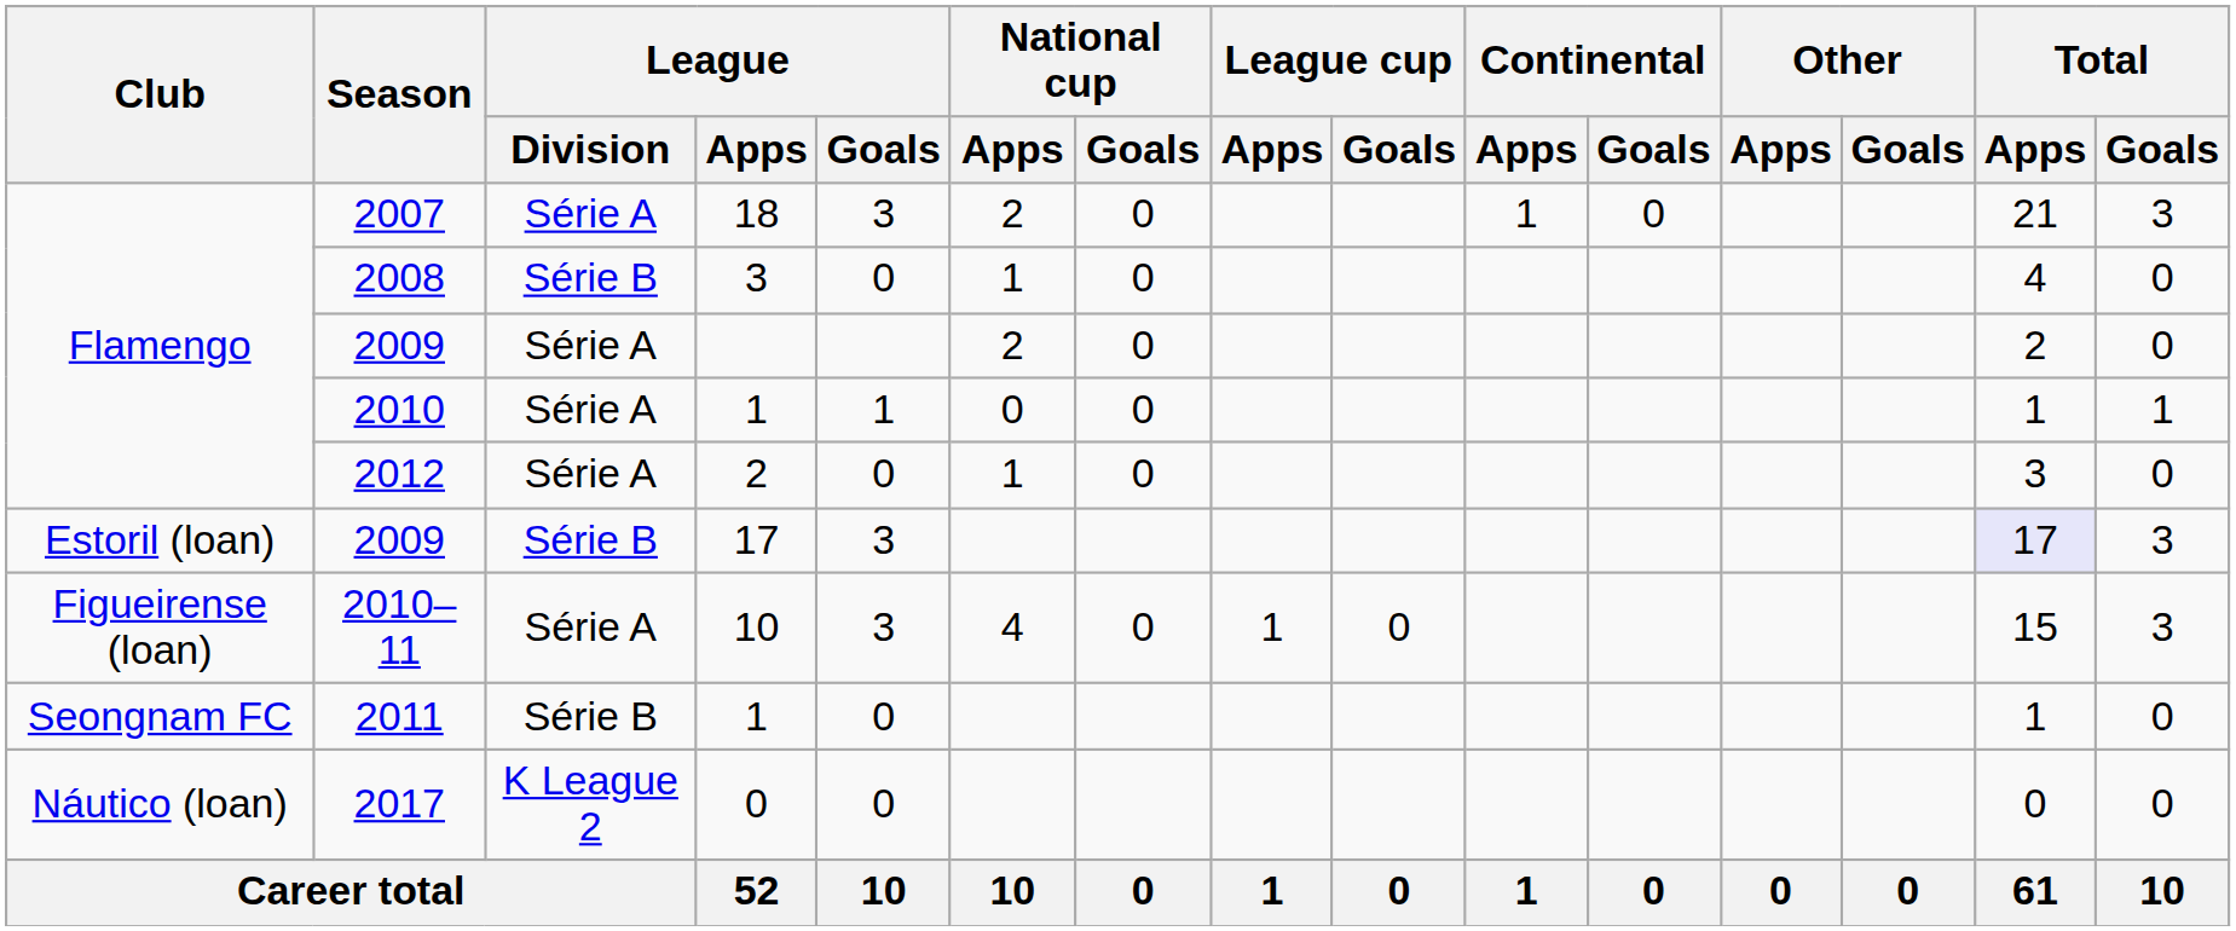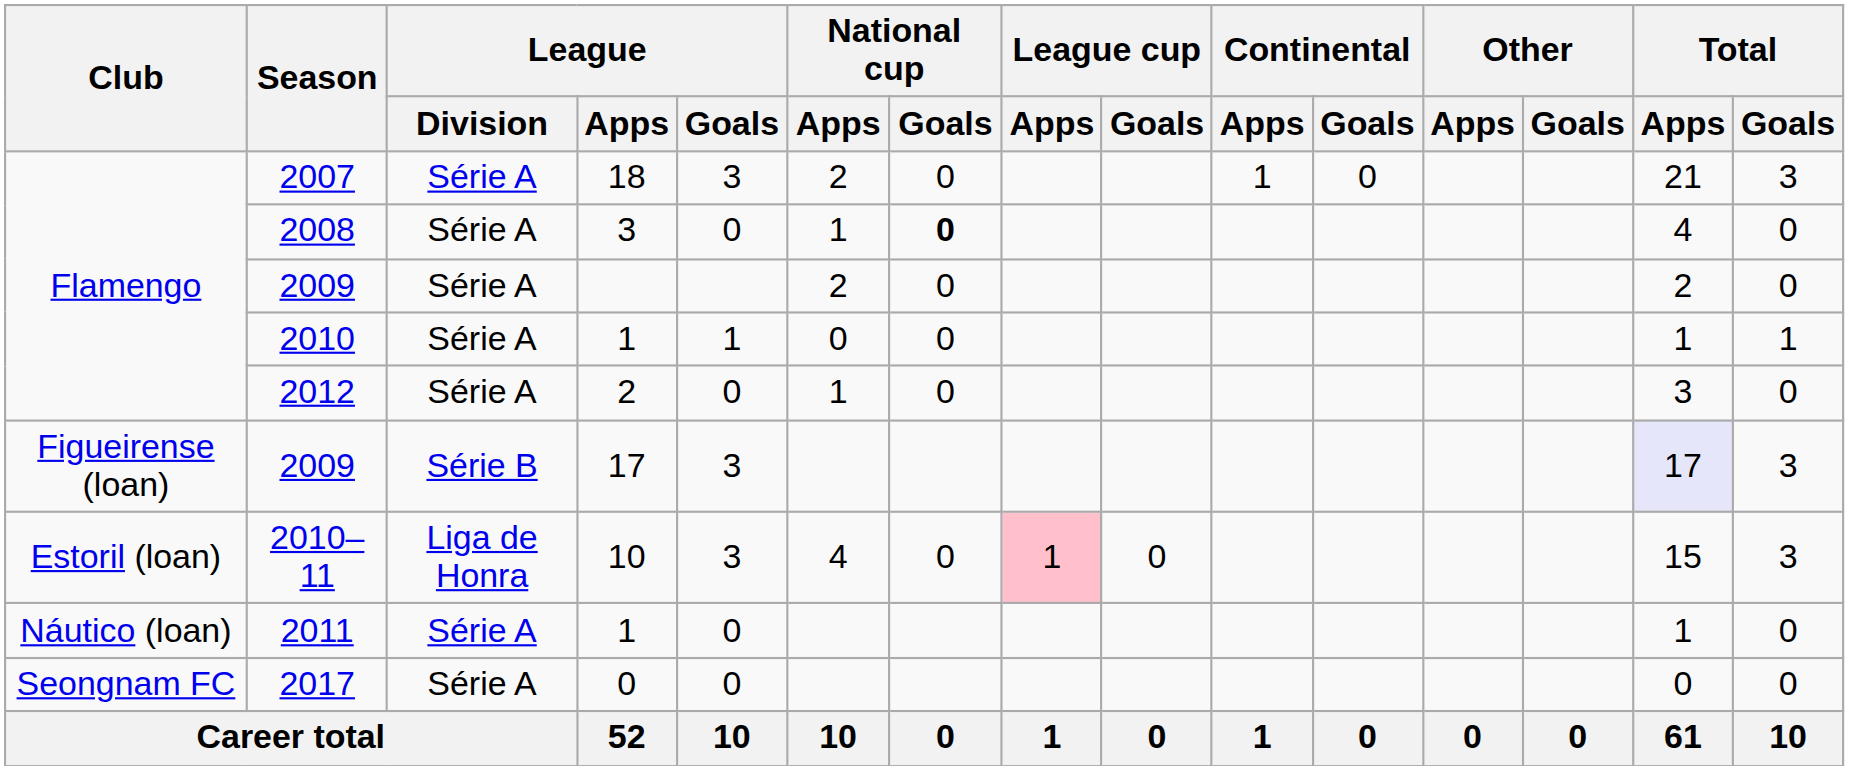2008 | League / Division: Série B -> Série A
2008 | National cup / Goals: normal -> bold
2009 / 17 | Club: Estoril (loan) -> Figueirense (loan)
2010–11 | Club: Figueirense (loan) -> Estoril (loan)
2010–11 | League / Division: Série A -> Liga de Honra
2010–11 | League cup / Apps: no background -> pink background
2011 | Club: Seongnam FC -> Náutico (loan)
2011 | League / Division: Série B -> Série A
2017 | Club: Náutico (loan) -> Seongnam FC
2017 | League / Division: K League 2 -> Série A
